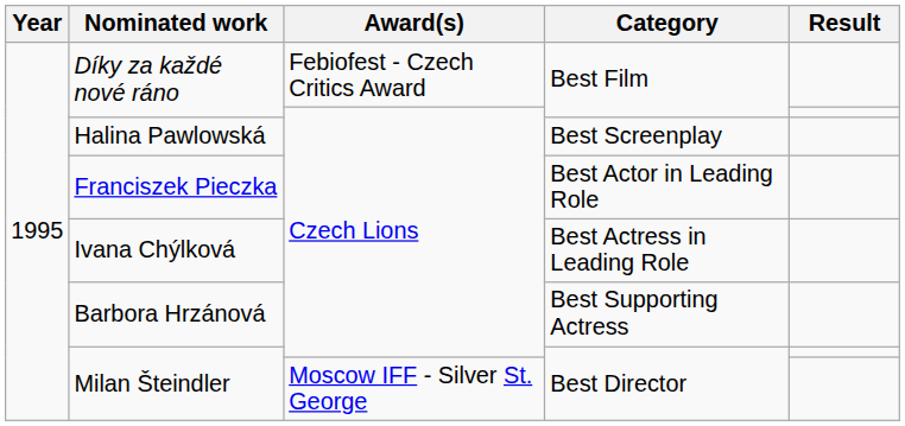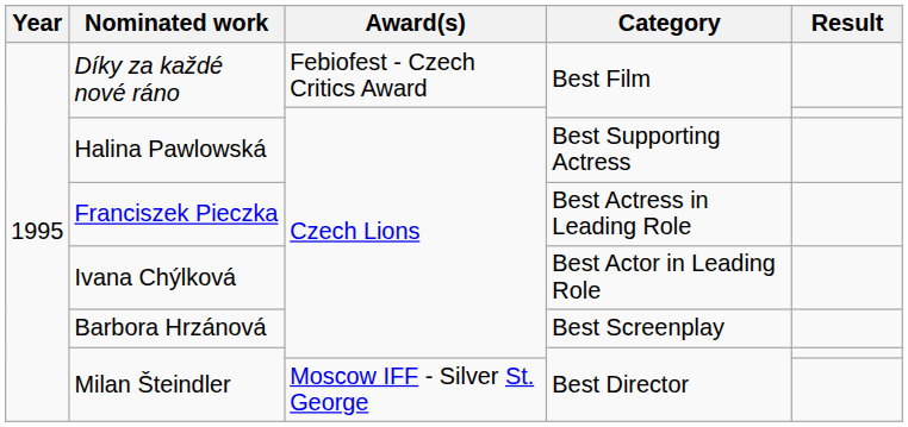Halina Pawlowská | Category: Best Screenplay -> Best Supporting Actress
Franciszek Pieczka | Category: Best Actor in Leading Role -> Best Actress in Leading Role
Ivana Chýlková | Category: Best Actress in Leading Role -> Best Actor in Leading Role
Barbora Hrzánová | Category: Best Supporting Actress -> Best Screenplay
